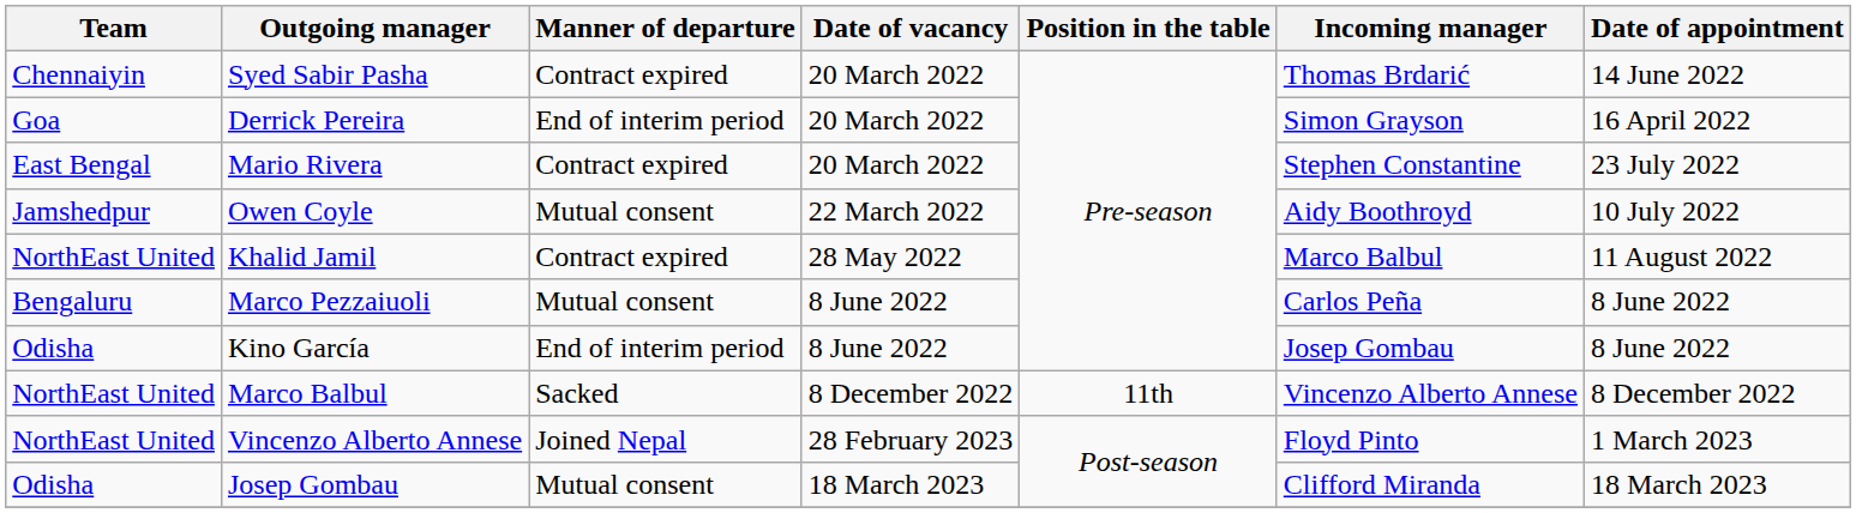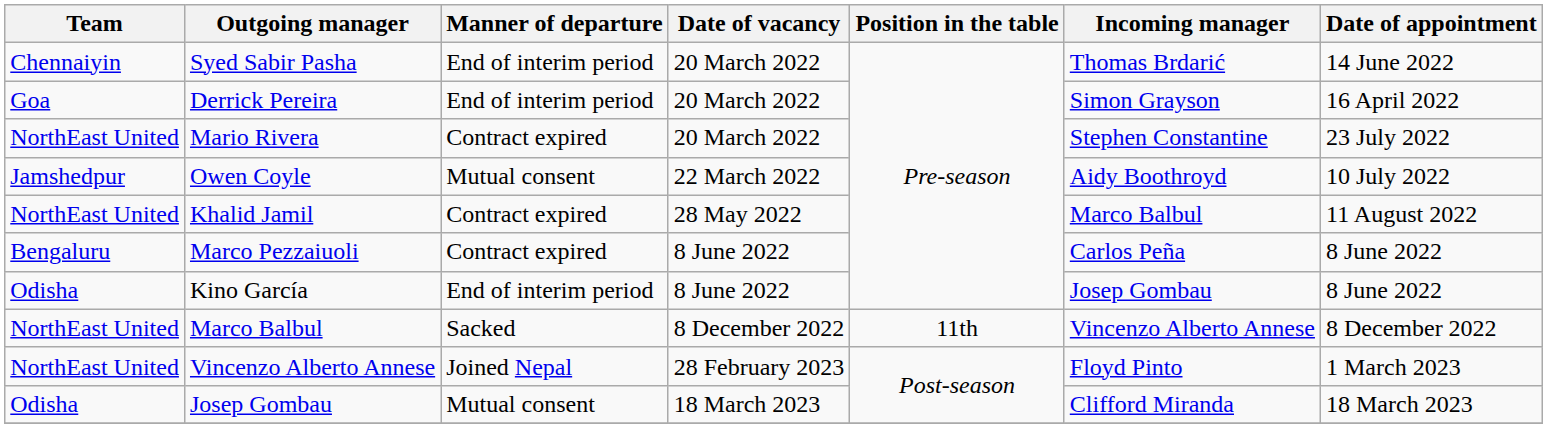Syed Sabir Pasha | Manner of departure: Contract expired -> End of interim period
Mario Rivera | Team: East Bengal -> NorthEast United
Marco Pezzaiuoli | Manner of departure: Mutual consent -> Contract expired
